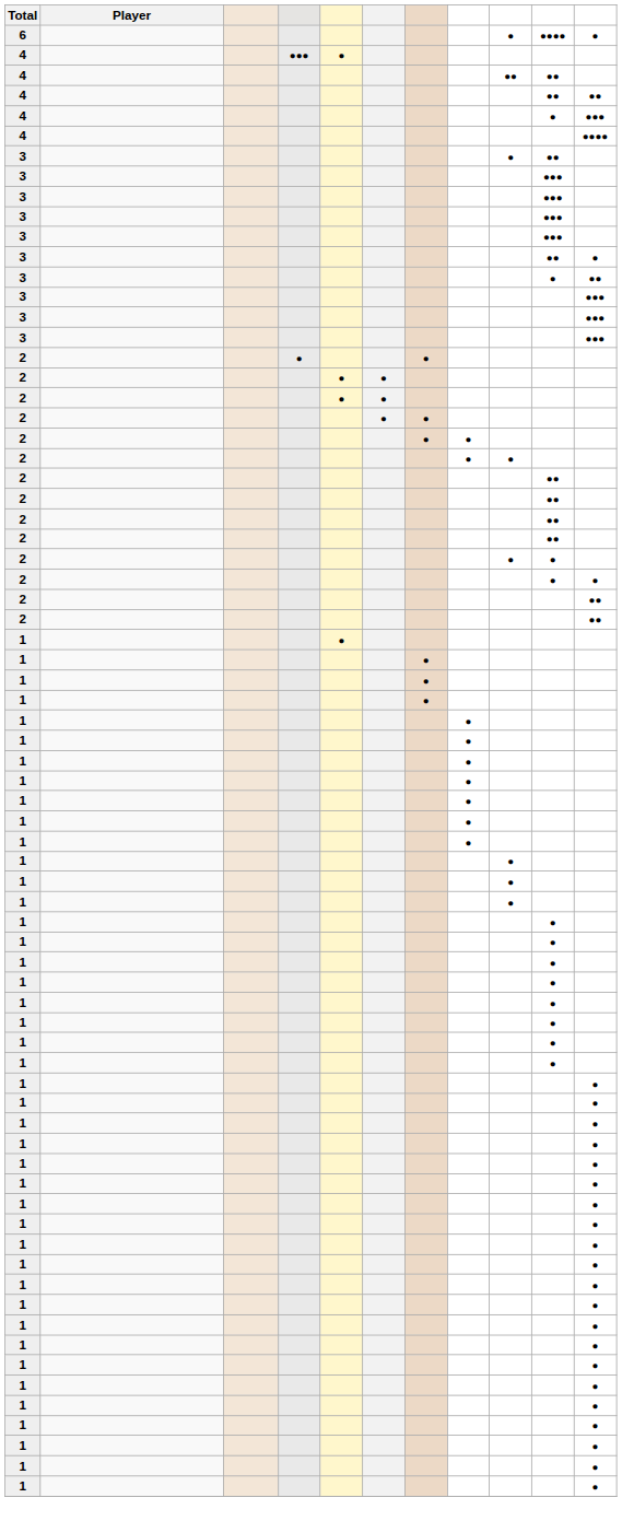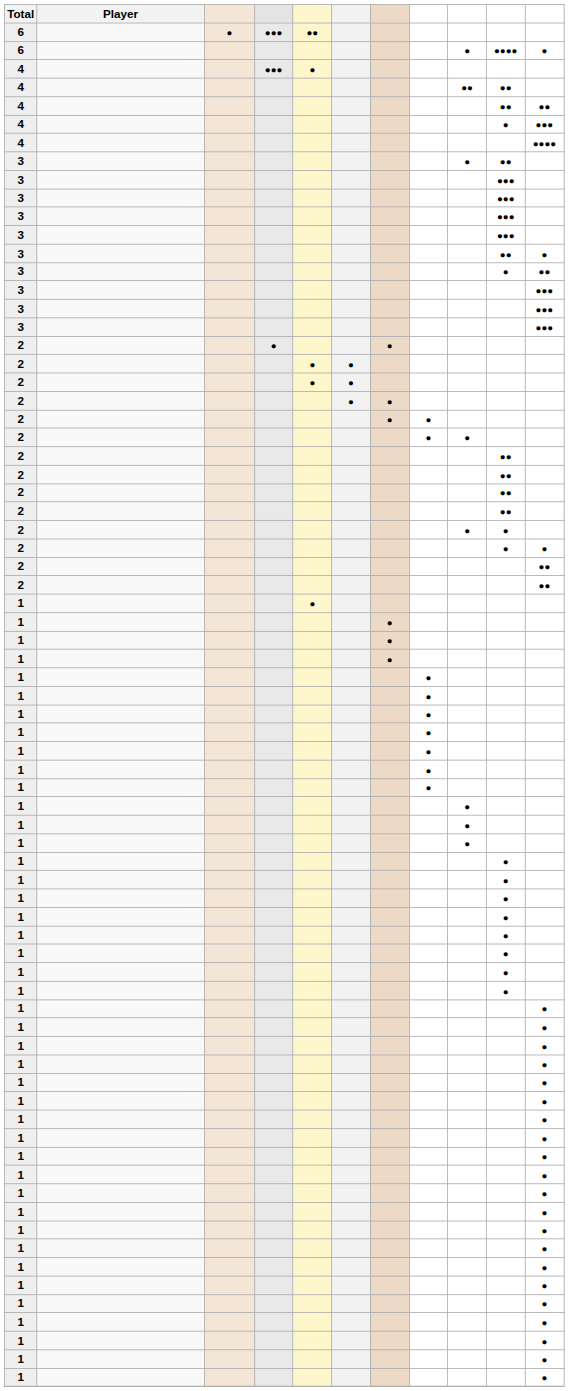+ row: 6 | ● | ●●● | ●●
